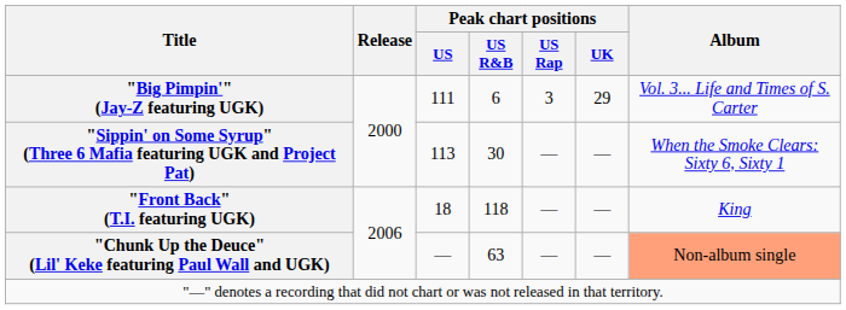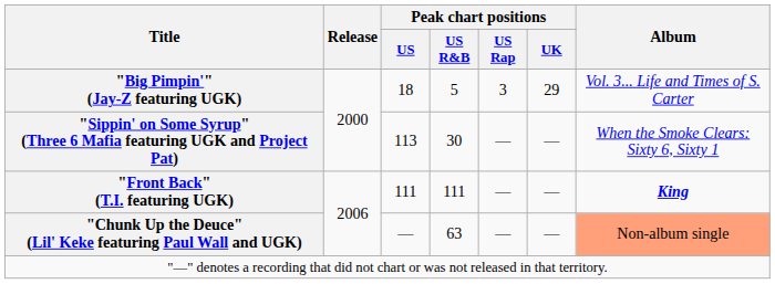"Big Pimpin'" (Jay-Z featuring UGK) | Peak chart positions / US: 111 -> 18
"Big Pimpin'" (Jay-Z featuring UGK) | Peak chart positions / US R&B: 6 -> 5
"Front Back" (T.I. featuring UGK) | Peak chart positions / US: 18 -> 111
"Front Back" (T.I. featuring UGK) | Peak chart positions / US R&B: 118 -> 111
"Front Back" (T.I. featuring UGK) | Album: normal -> bold
